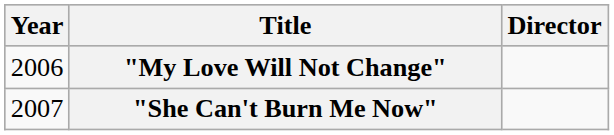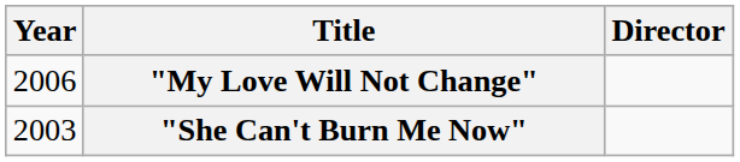"She Can't Burn Me Now" | Year: 2007 -> 2003
